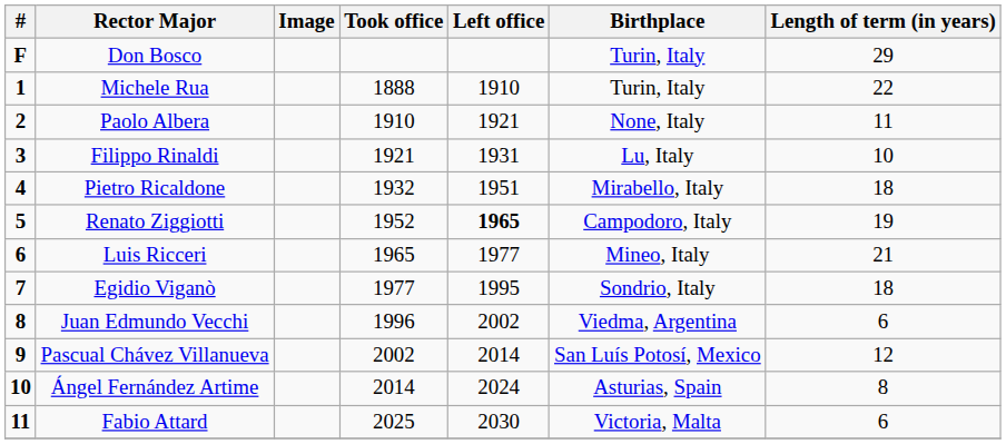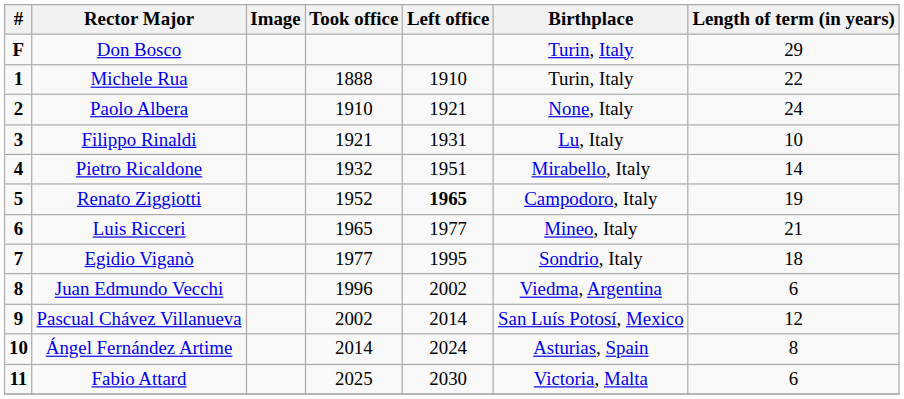Paolo Albera | Length of term (in years): 11 -> 24
Pietro Ricaldone | Length of term (in years): 18 -> 14
